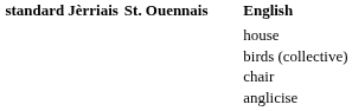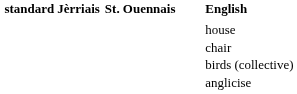rows swapped: birds (collective) <-> chair
